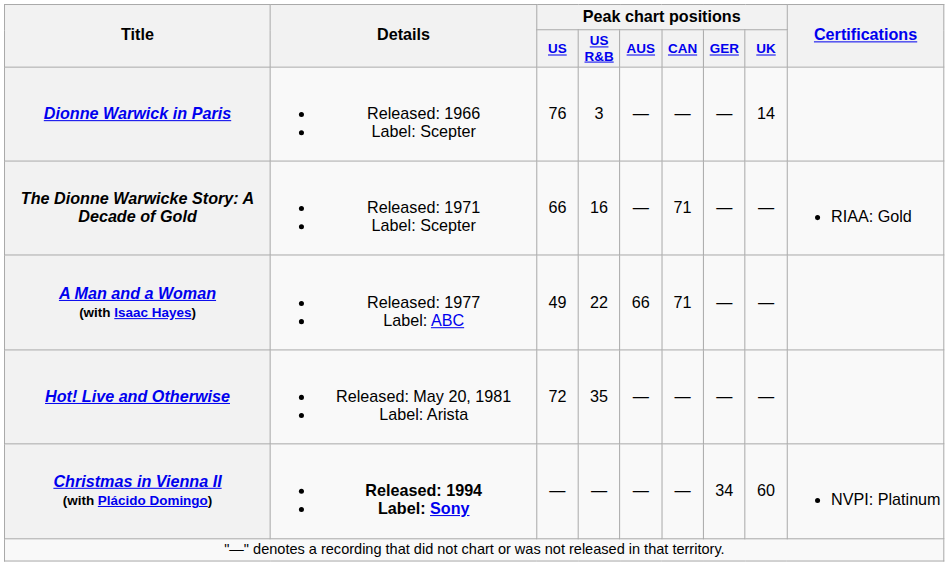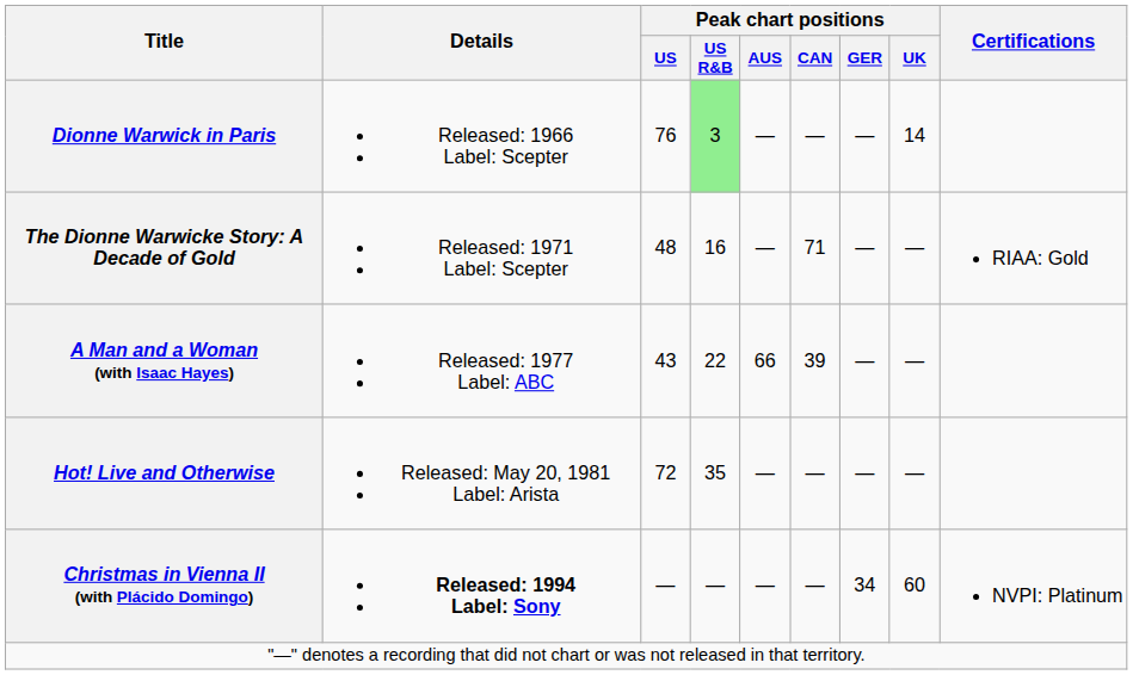Dionne Warwick in Paris | Peak chart positions / US R&B: no background -> lightgreen background
The Dionne Warwicke Story: A Decade of Gold | Peak chart positions / US: 66 -> 48
A Man and a Woman (with Isaac Hayes) | Peak chart positions / US: 49 -> 43
A Man and a Woman (with Isaac Hayes) | Peak chart positions / CAN: 71 -> 39
